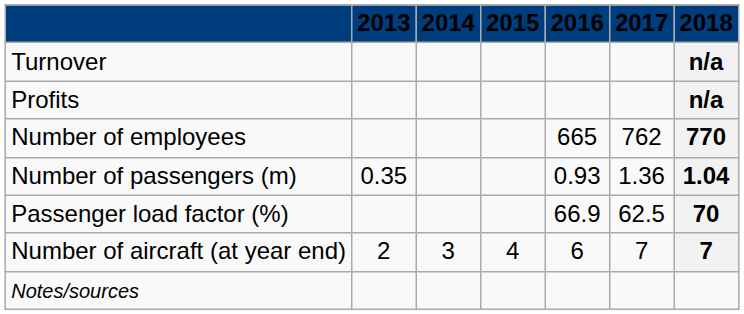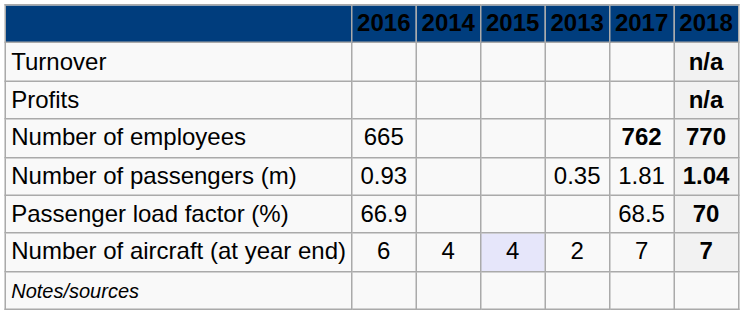columns swapped: 2013 <-> 2016
Number of employees | 2017: normal -> bold
Number of passengers (m) | 2017: 1.36 -> 1.81
Passenger load factor (%) | 2017: 62.5 -> 68.5
Number of aircraft (at year end) | 2014: 3 -> 4
Number of aircraft (at year end) | 2015: no background -> lavender background
